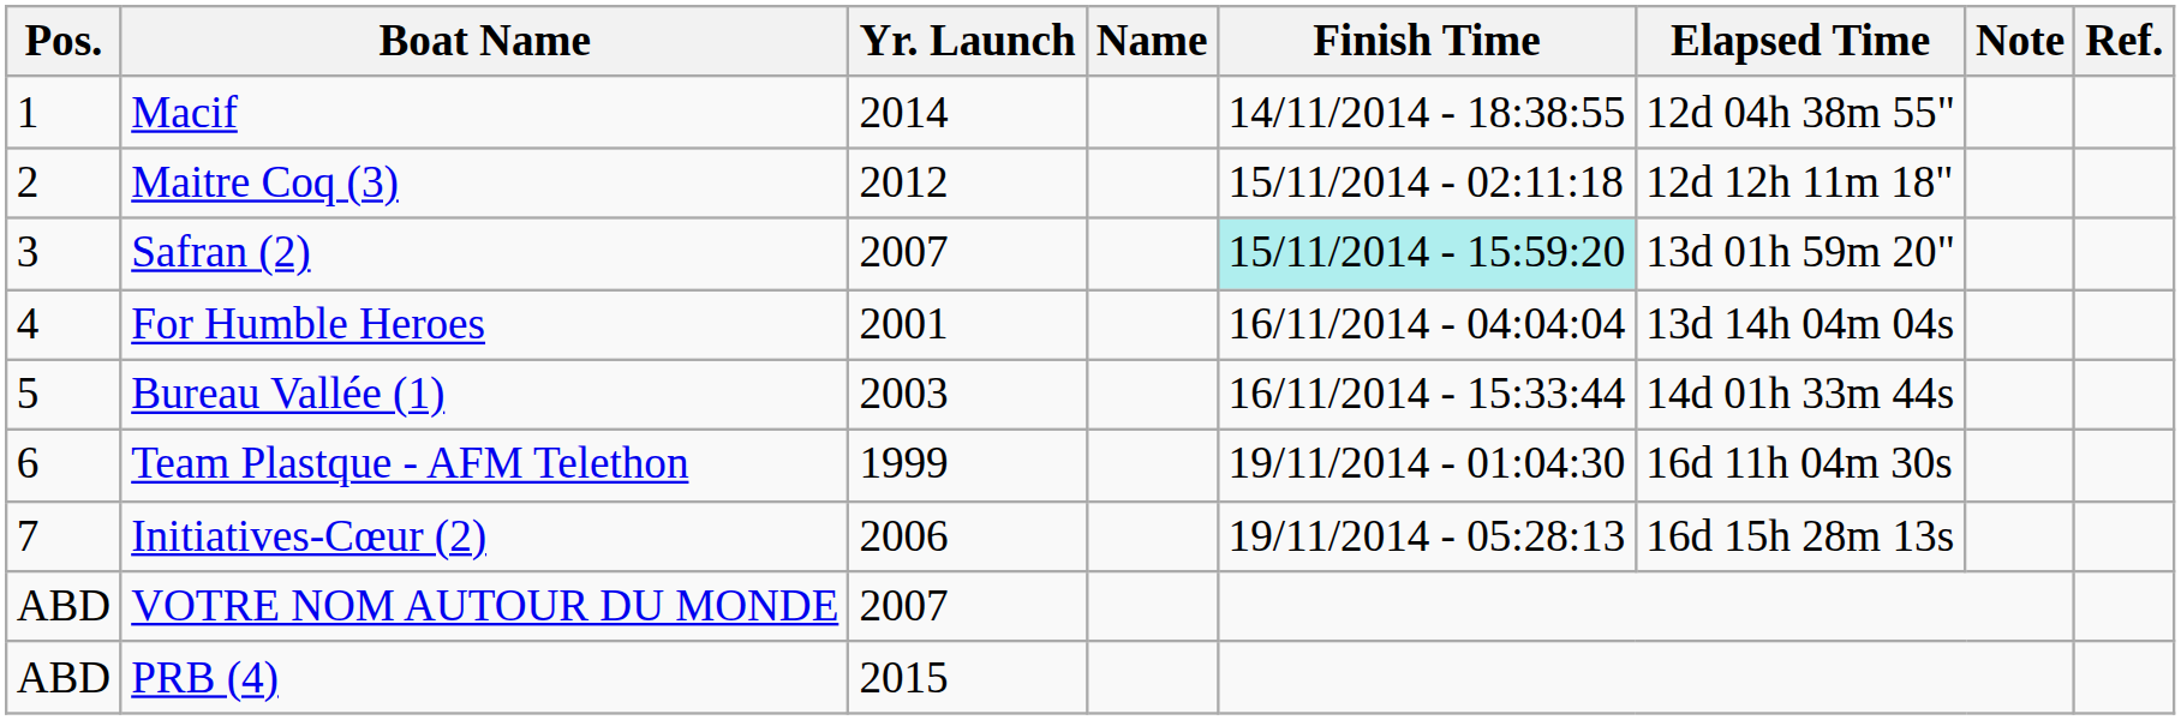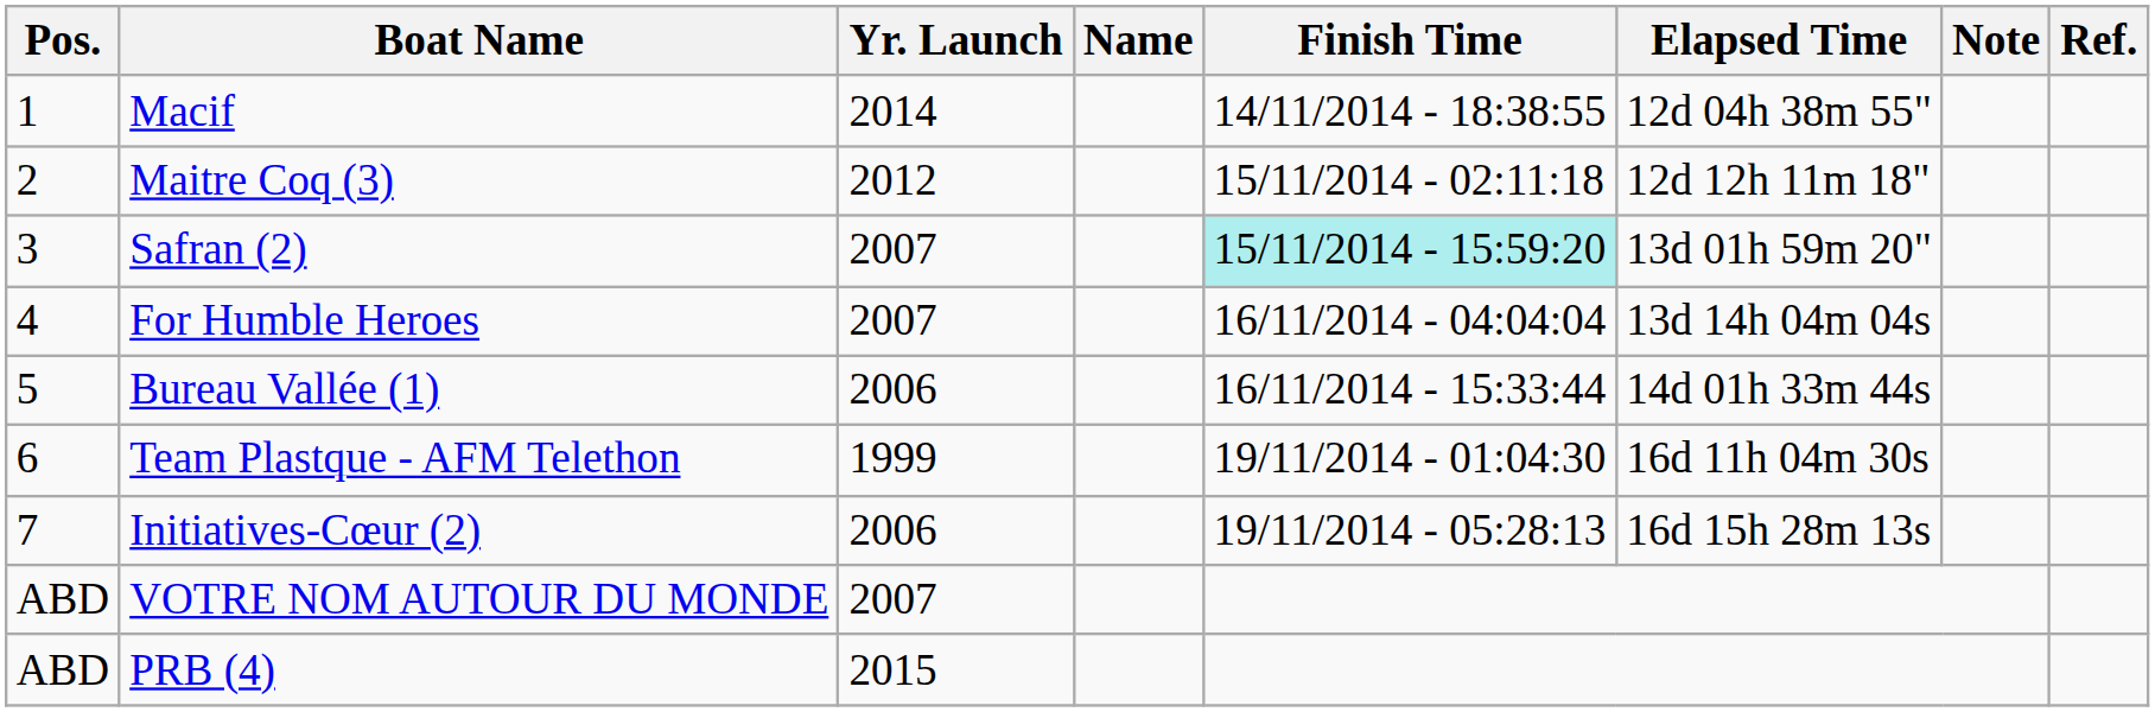For Humble Heroes | Yr. Launch: 2001 -> 2007
Bureau Vallée (1) | Yr. Launch: 2003 -> 2006
